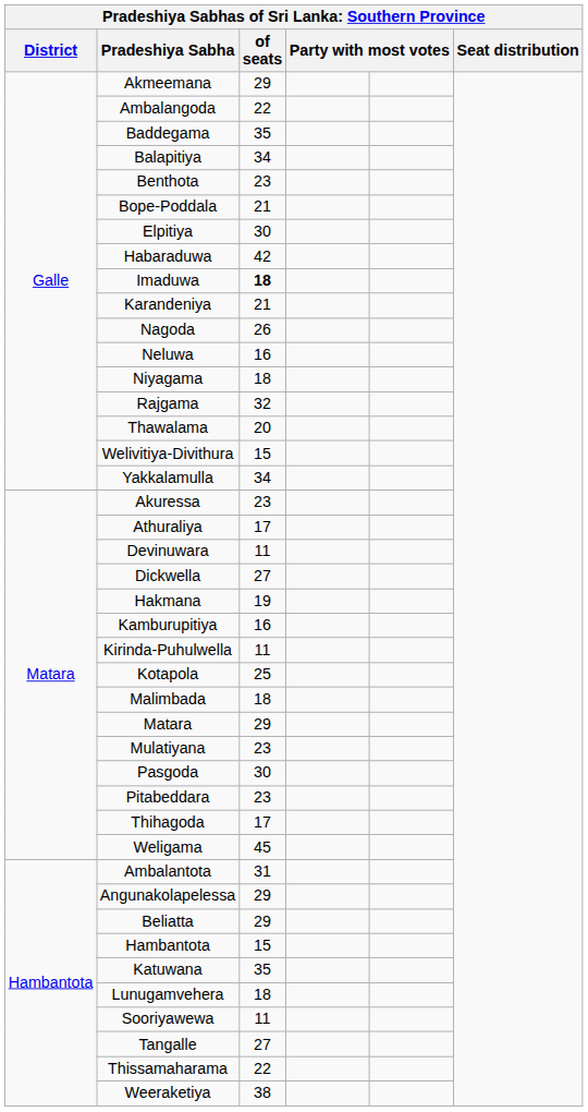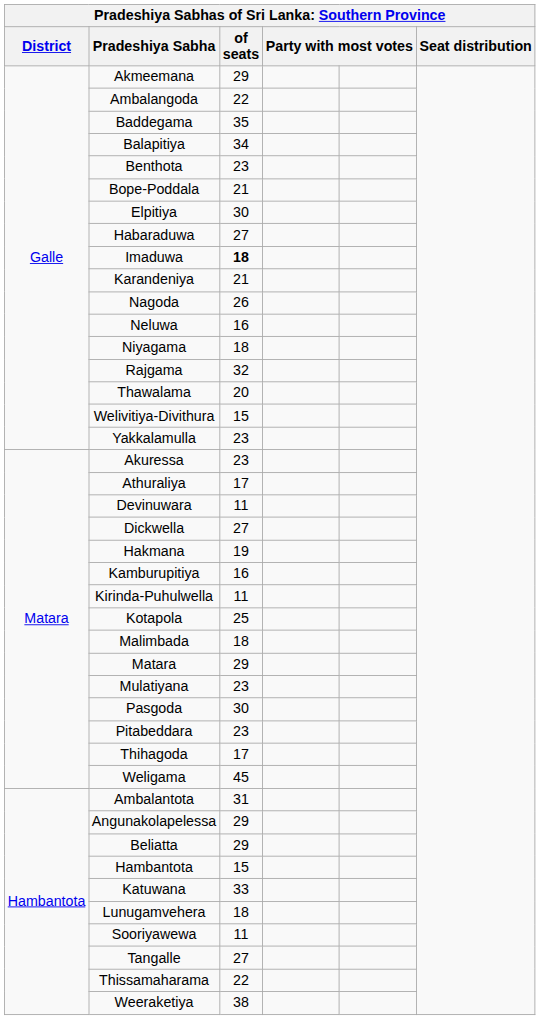Habaraduwa | of seats: 42 -> 27
Yakkalamulla | of seats: 34 -> 23
Katuwana | of seats: 35 -> 33
